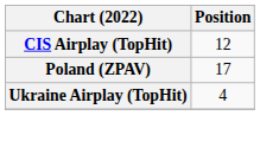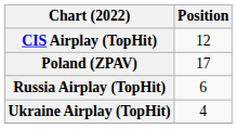+ row: Russia Airplay (TopHit) | 6
